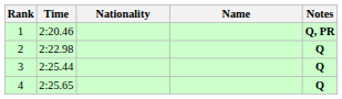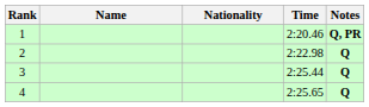columns swapped: Name <-> Time
